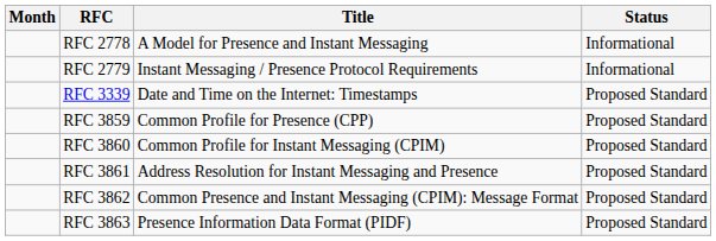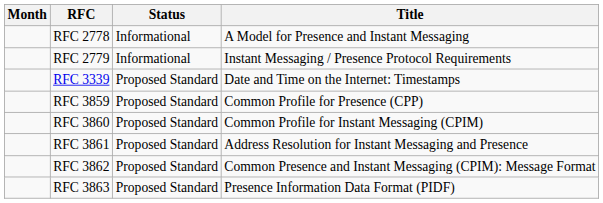columns swapped: Title <-> Status
